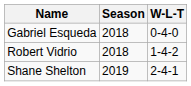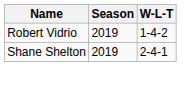- row: Gabriel Esqueda | 2018 | 0-4-0
Robert Vidrio | Season: 2018 -> 2019
